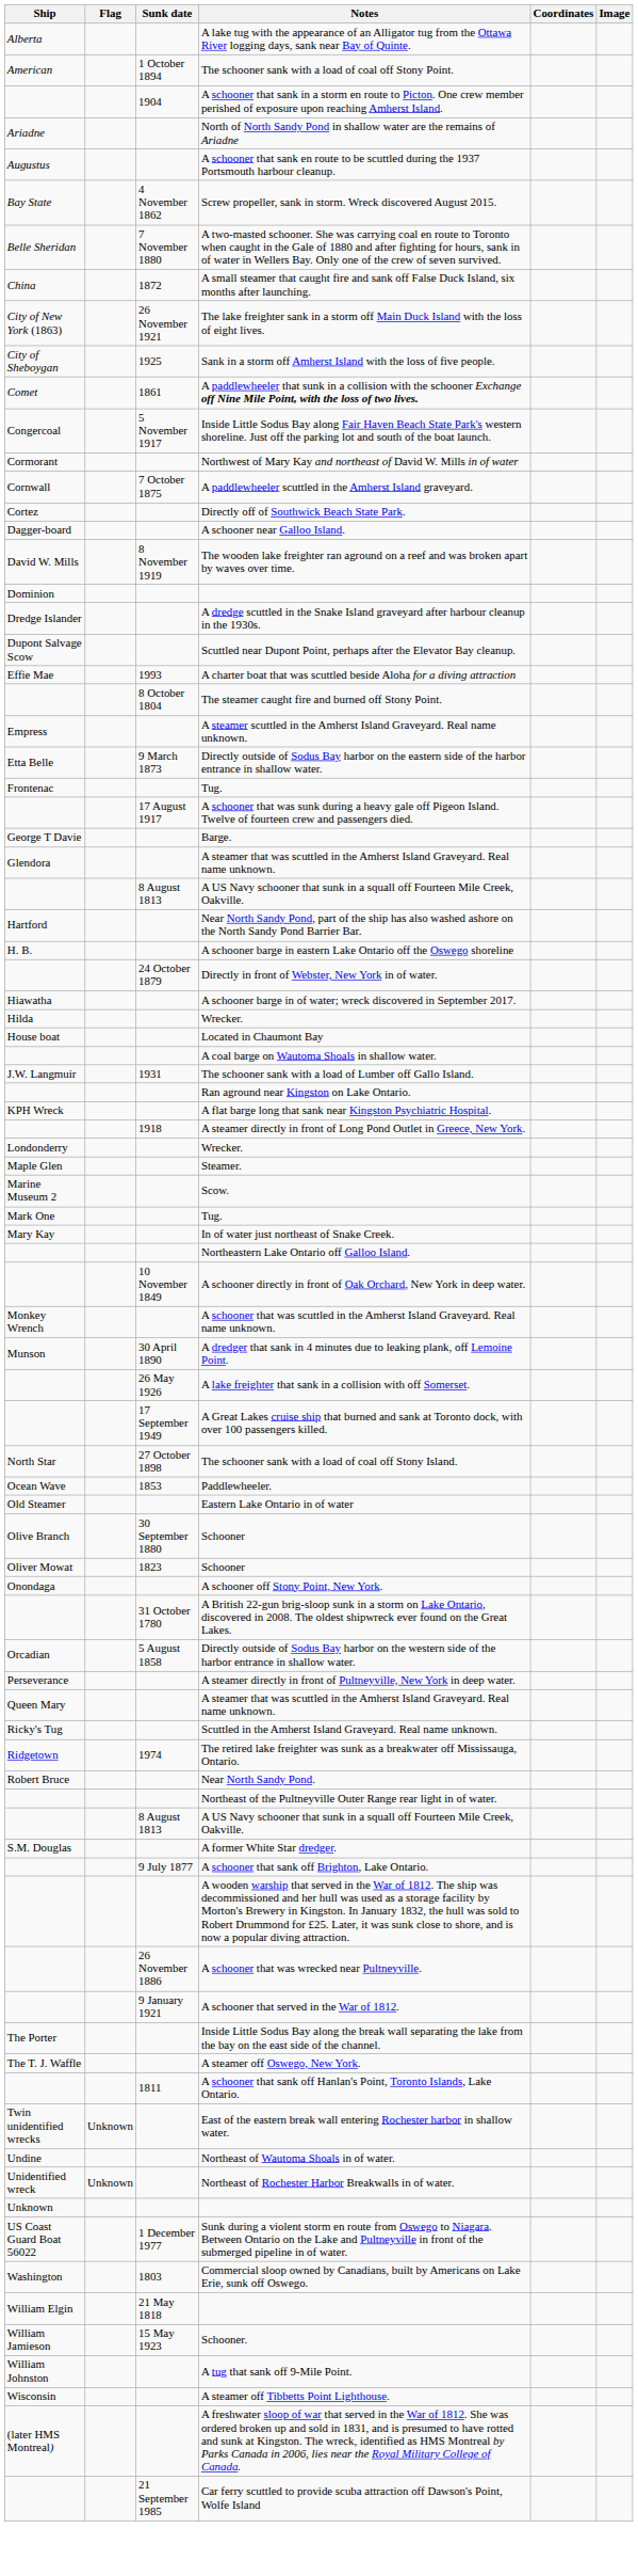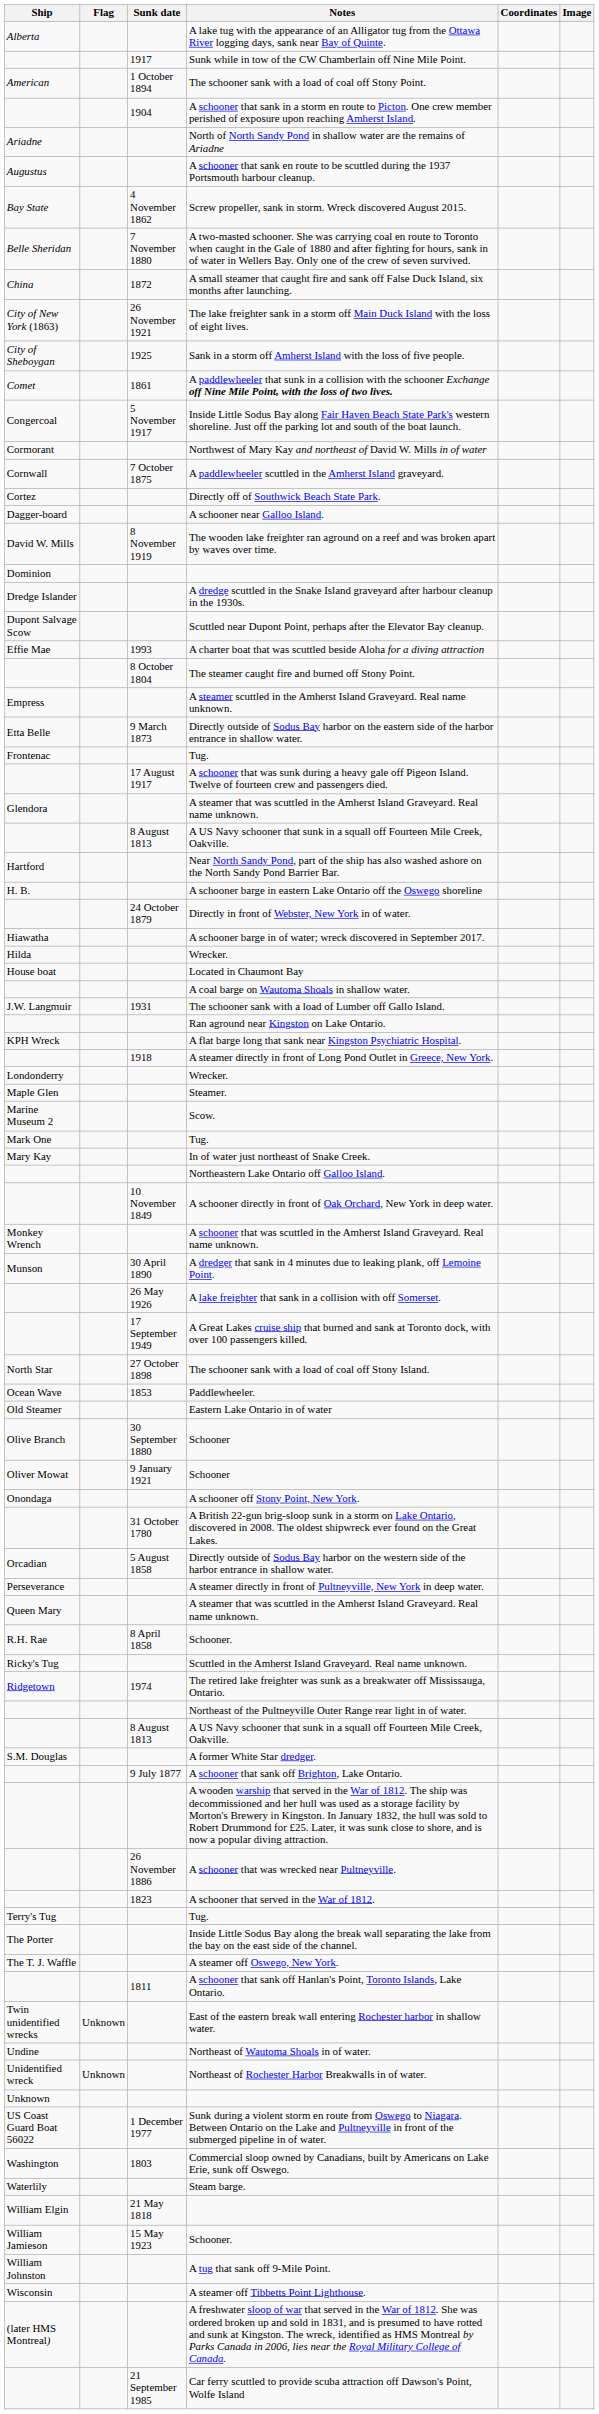+ row: 1917 | Sunk while in tow of the CW Chamberlain off Nine Mile Point.
- row: George T Davie | Barge.
Oliver Mowat / Schooner | Sunk date: 1823 -> 9 January 1921
+ row: R.H. Rae | 8 April 1858 | Schooner.
- row: Robert Bruce | Near North Sandy Pond.
A schooner that served in the War of 1812. | Sunk date: 9 January 1921 -> 1823
+ row: Terry's Tug | Tug.
+ row: Waterlily | Steam barge.
